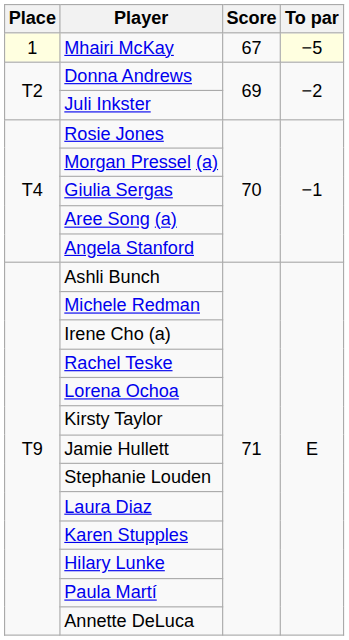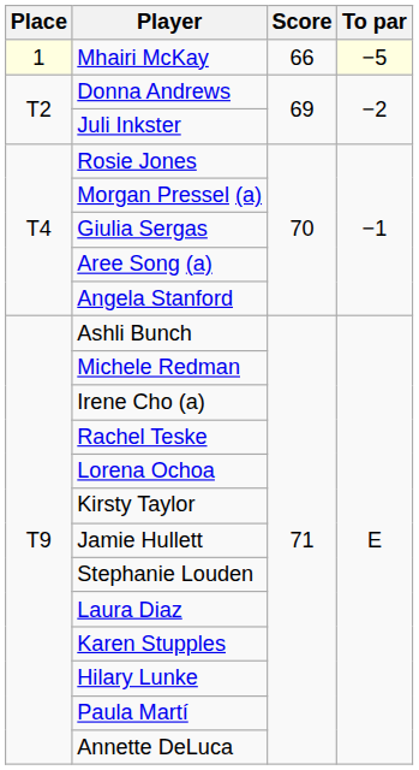Mhairi McKay | Score: 67 -> 66
